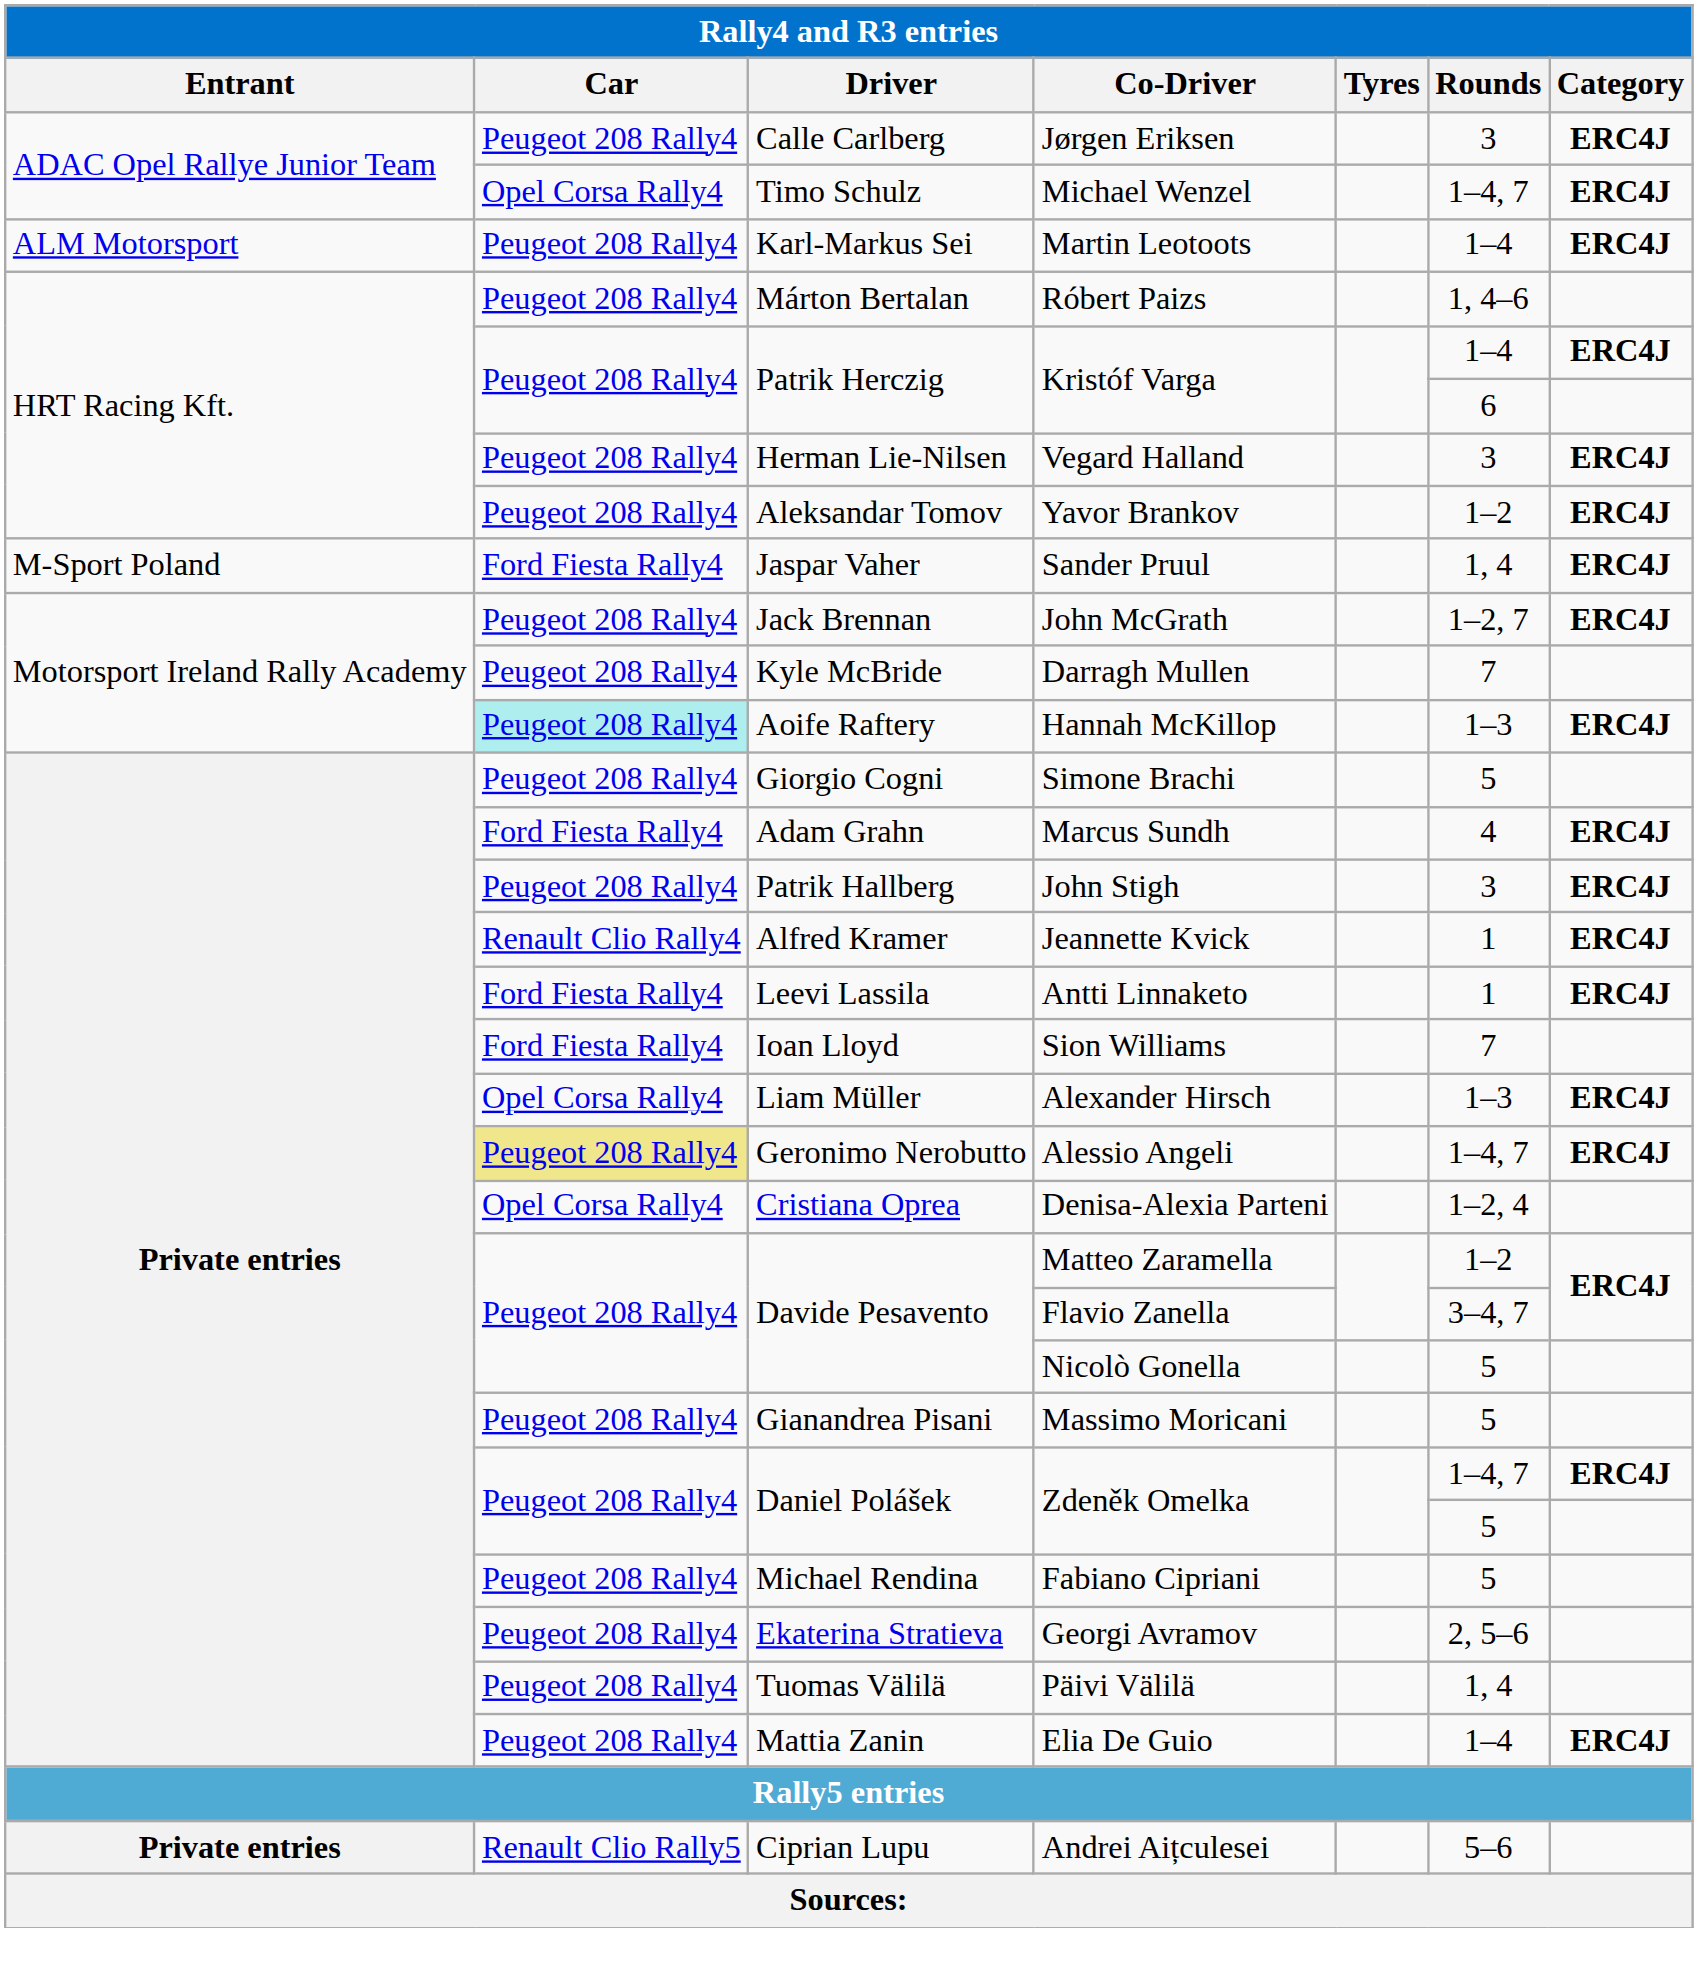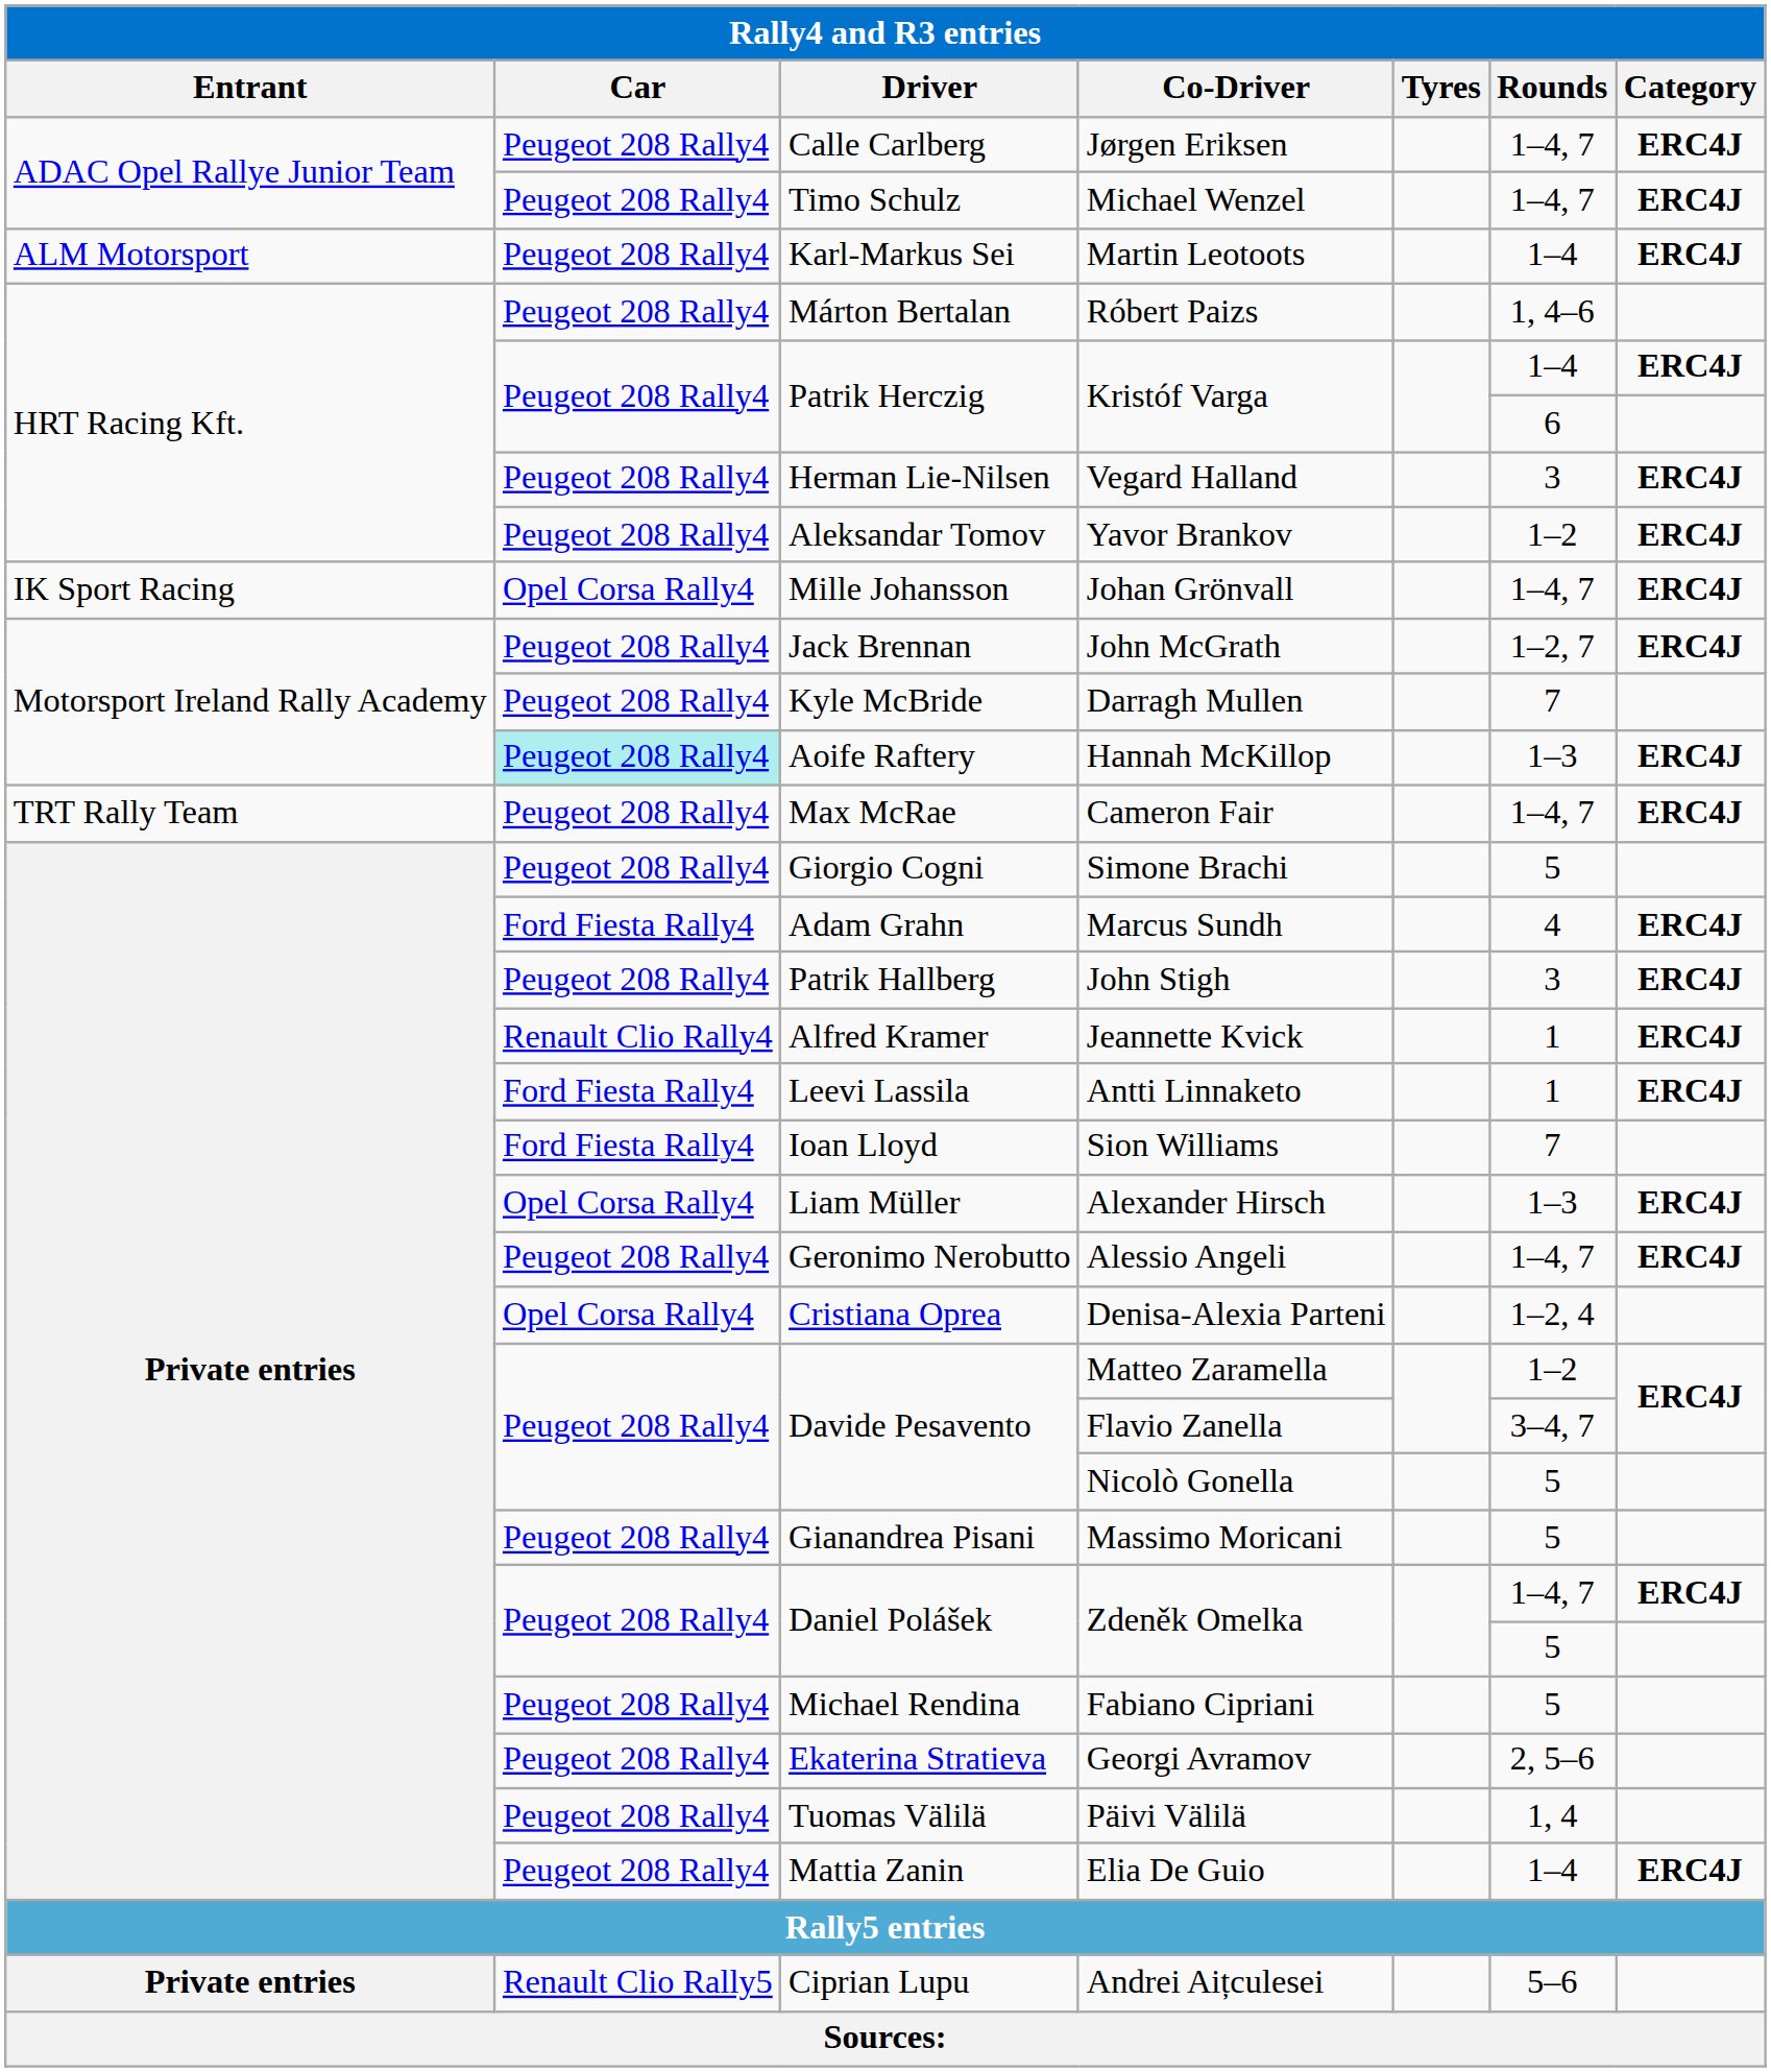Jørgen Eriksen | Rounds: 3 -> 1–4, 7
Michael Wenzel | Car: Opel Corsa Rally4 -> Peugeot 208 Rally4
+ row: IK Sport Racing | Opel Corsa Rally4 | Mille Johansson | Johan Grönvall | 1–4, 7 | ERC4J
- row: M-Sport Poland | Ford Fiesta Rally4 | Jaspar Vaher | Sander Pruul | 1, 4 | ERC4J
+ row: TRT Rally Team | Peugeot 208 Rally4 | Max McRae | Cameron Fair | 1–4, 7 | ERC4J
Alessio Angeli | Car: khaki background -> no background
